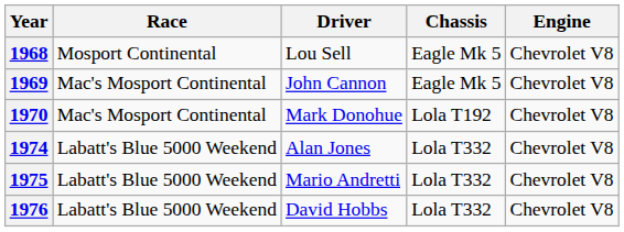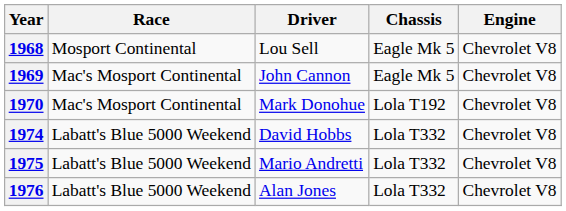1974 | Driver: Alan Jones -> David Hobbs
1976 | Driver: David Hobbs -> Alan Jones
